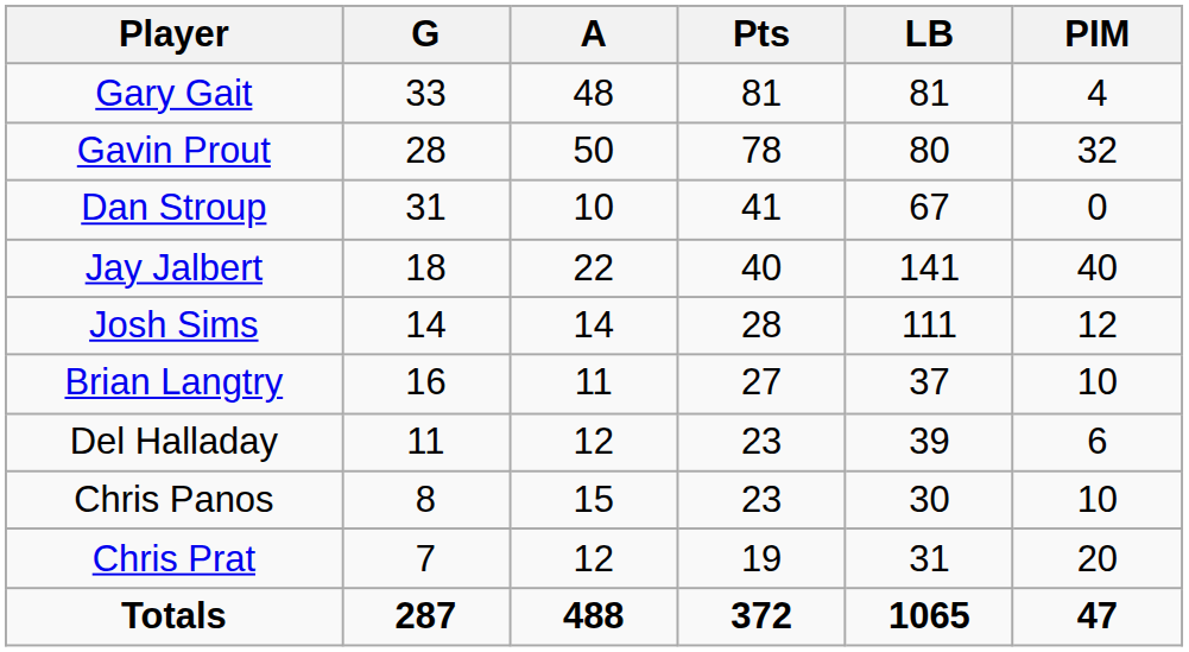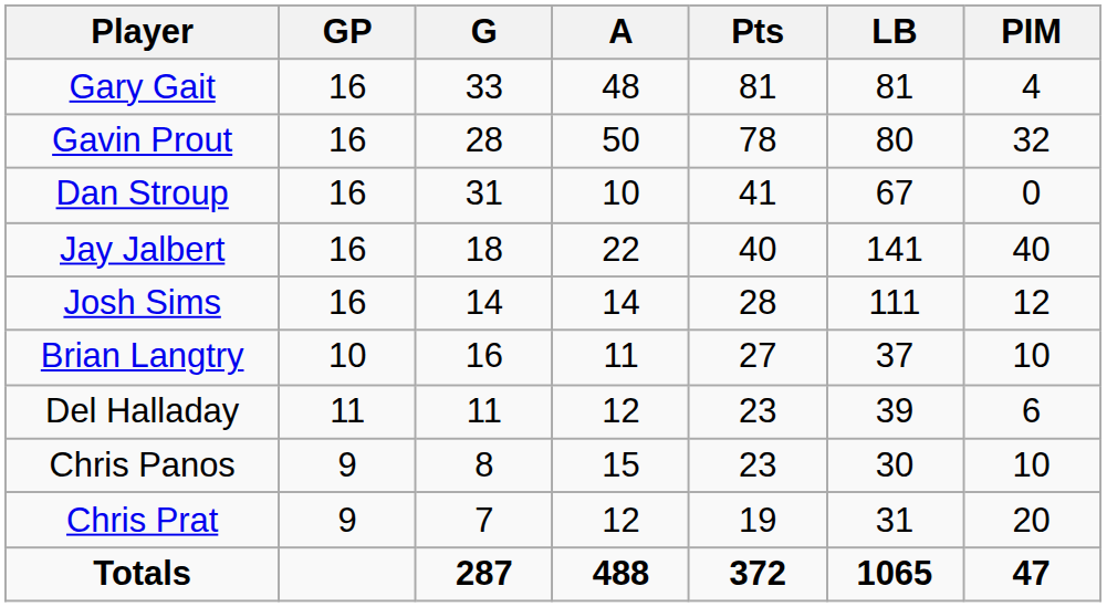+ column: GP | 16 | 16 | 16 | 16 | 16 | 10 | 11 | 9 | 9
